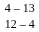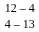rows swapped: 4 – 13 <-> 12 – 4
